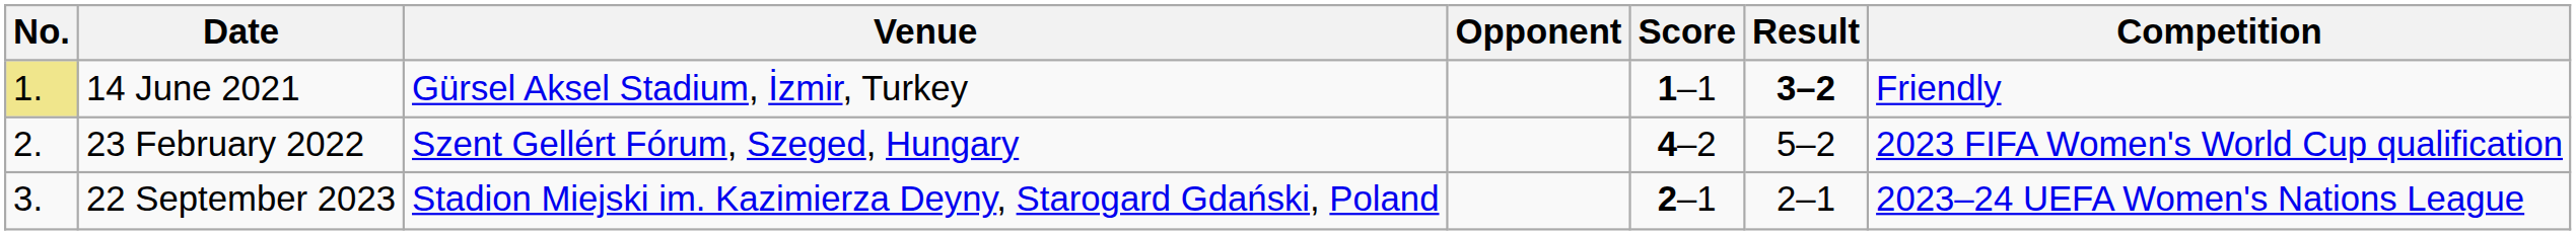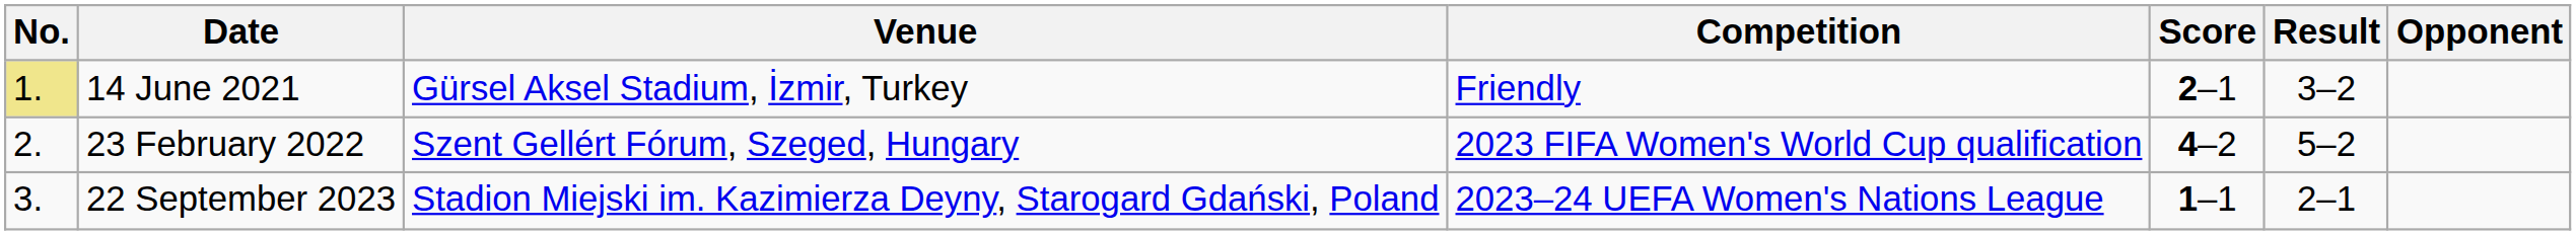columns swapped: Opponent <-> Competition
14 June 2021 | Score: 1–1 -> 2–1
14 June 2021 | Result: bold -> normal
22 September 2023 | Score: 2–1 -> 1–1
